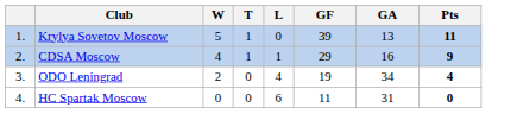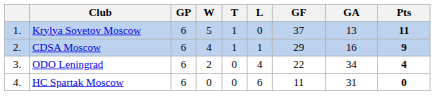+ column: GP | 6 | 6 | 6 | 6
Krylya Sovetov Moscow | GF: 39 -> 37
ODO Leningrad | GF: 19 -> 22
